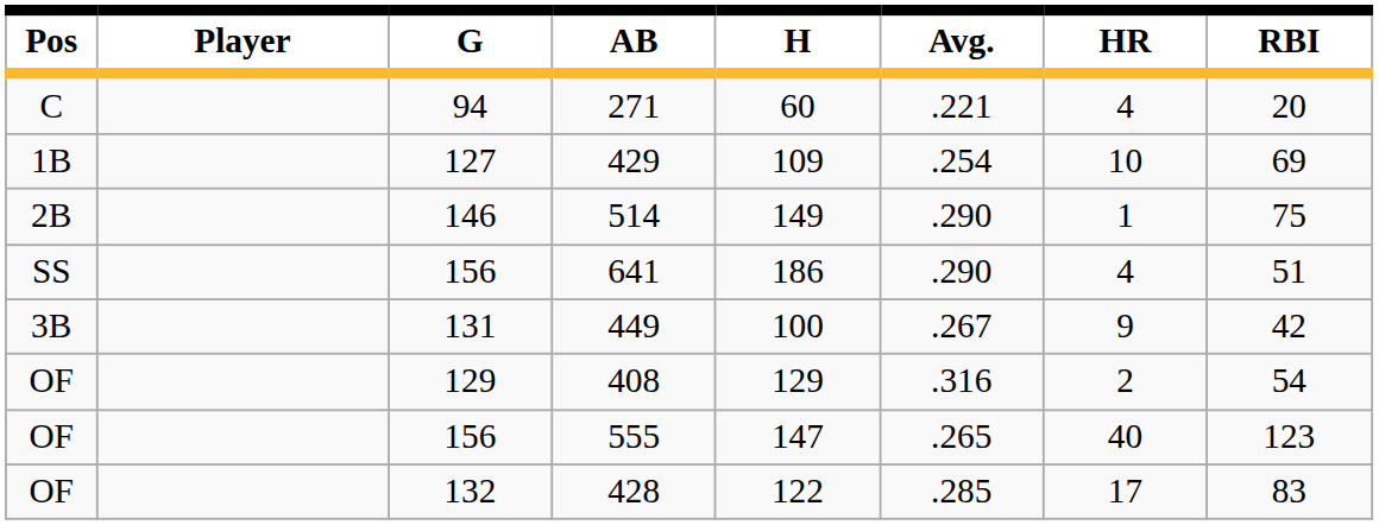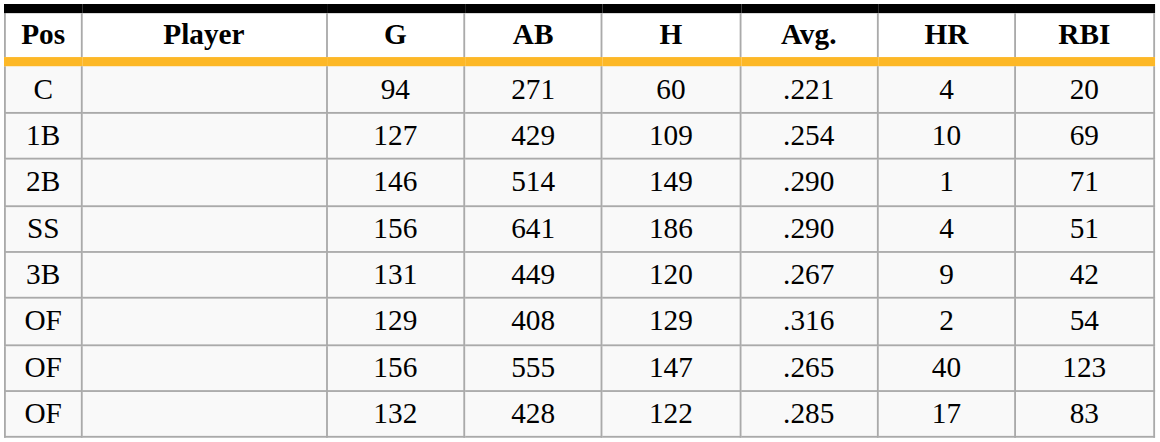514 | RBI: 75 -> 71
449 | H: 100 -> 120
